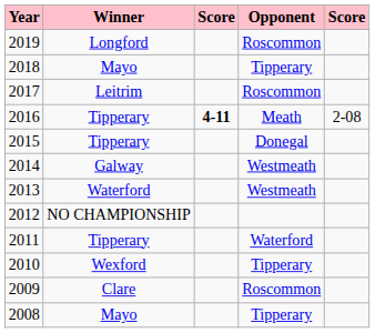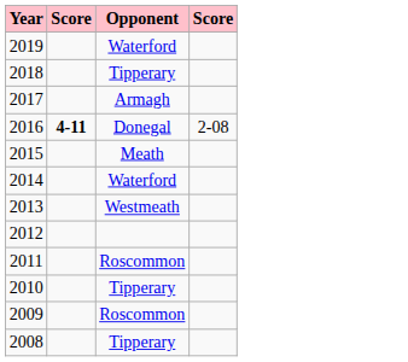- column: Winner | Longford | Mayo | Leitrim | Tipperary | Tipperary | Galway | Waterford | NO CHAMPIONSHIP | Tipperary | Wexford | Clare | Mayo
2019 | Opponent: Roscommon -> Waterford
2017 | Opponent: Roscommon -> Armagh
2016 | Opponent: Meath -> Donegal
2015 | Opponent: Donegal -> Meath
2014 | Opponent: Westmeath -> Waterford
2011 | Opponent: Waterford -> Roscommon
